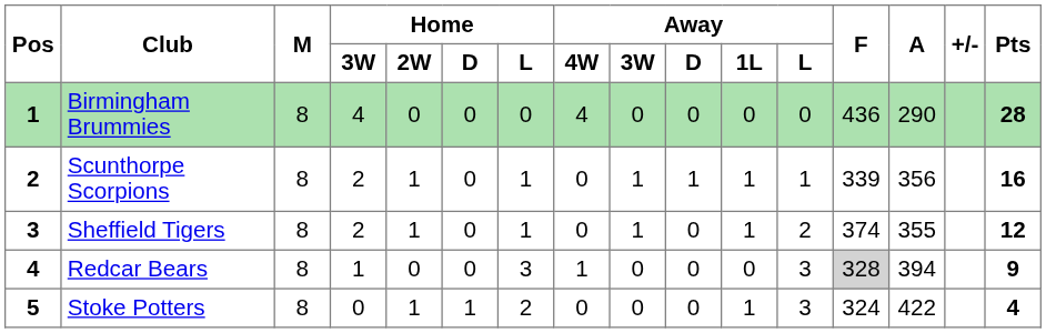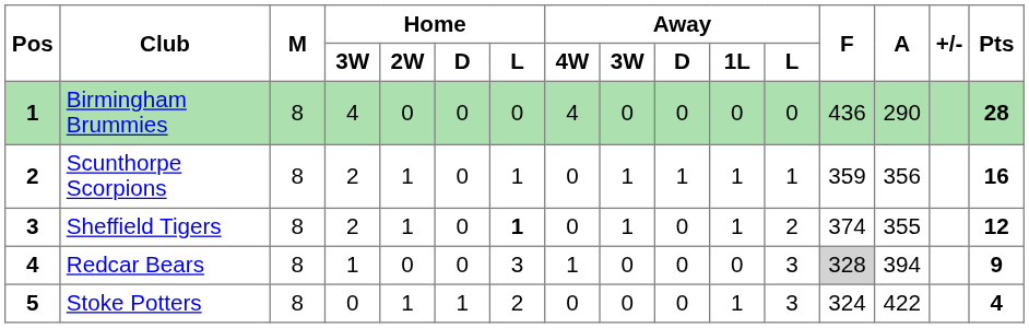Scunthorpe Scorpions | F: 339 -> 359
Sheffield Tigers | Home / L: normal -> bold
